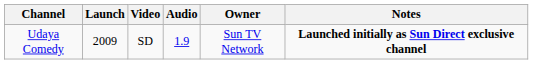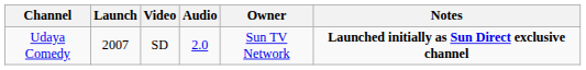Udaya Comedy | Launch: 2009 -> 2007
Udaya Comedy | Audio: 1.9 -> 2.0
